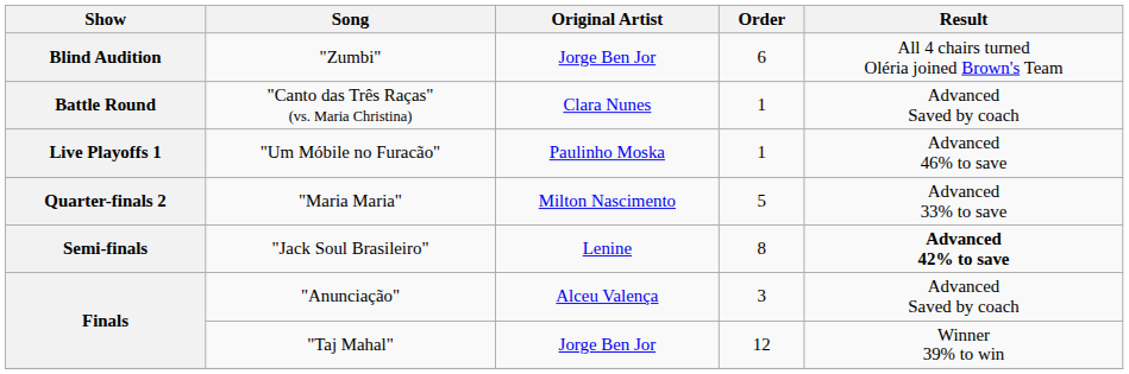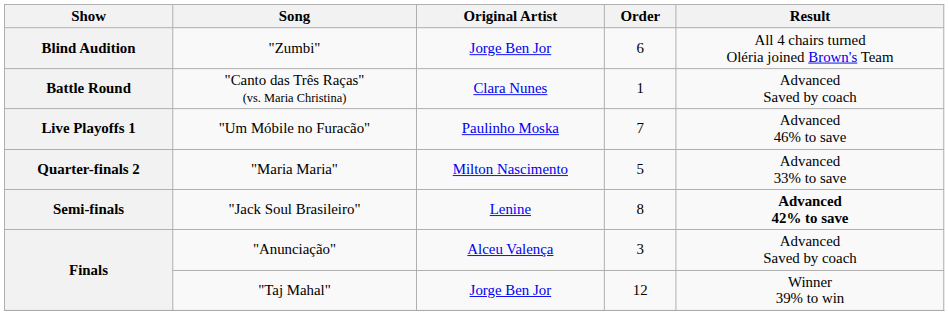"Um Móbile no Furacão" | Order: 1 -> 7
